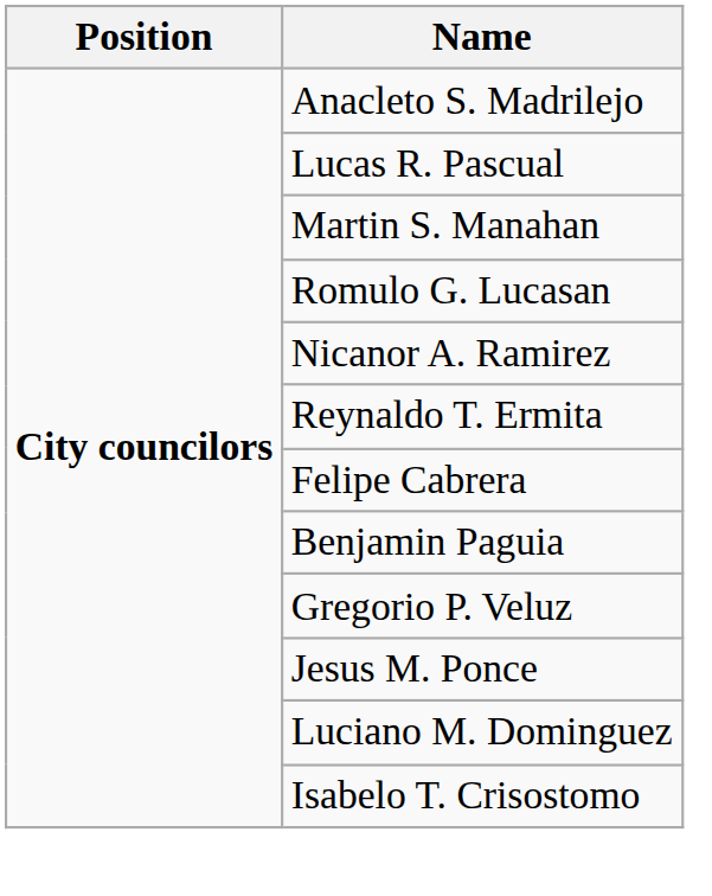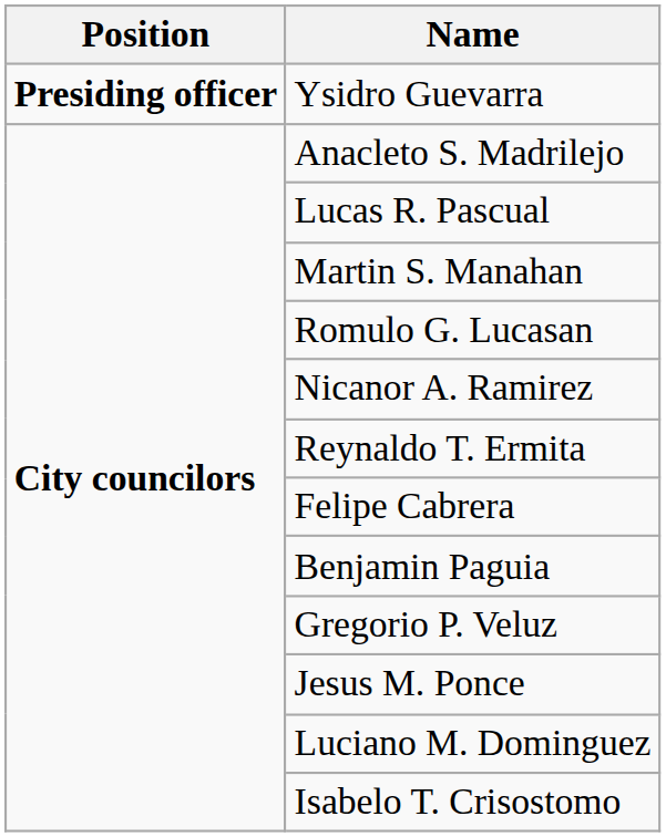+ row: Presiding officer | Ysidro Guevarra
